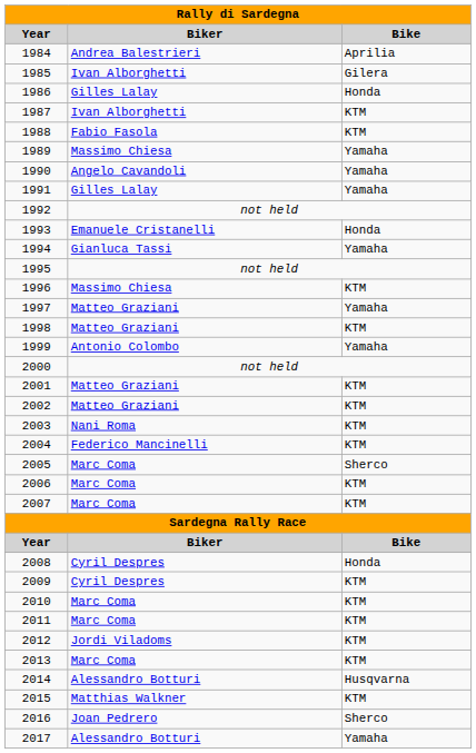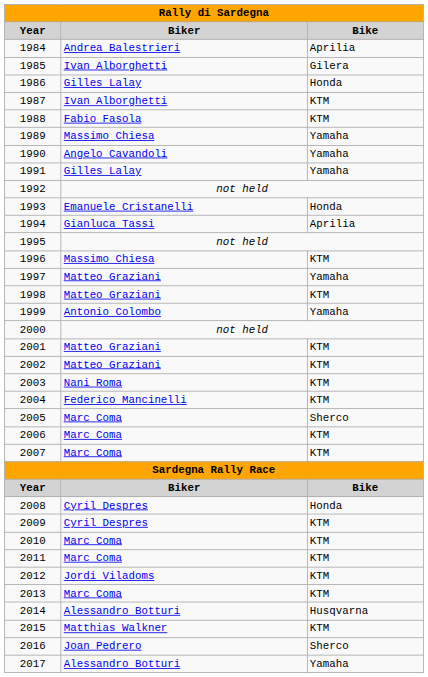1994 | column 3: Yamaha -> Aprilia
